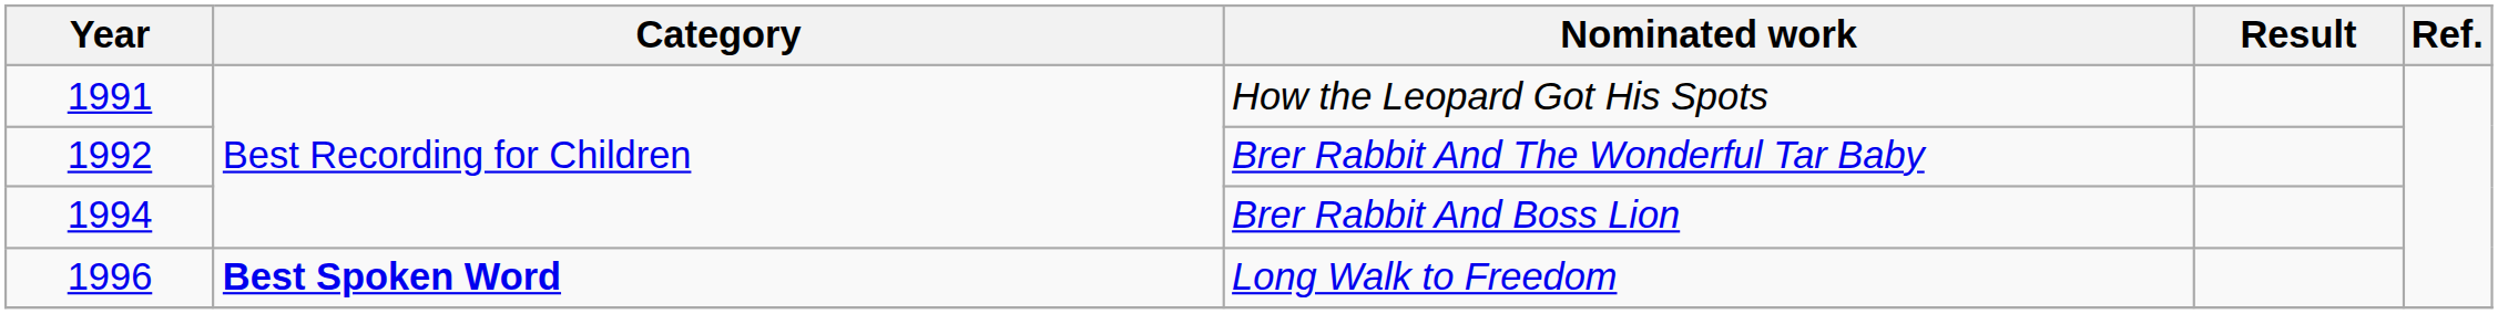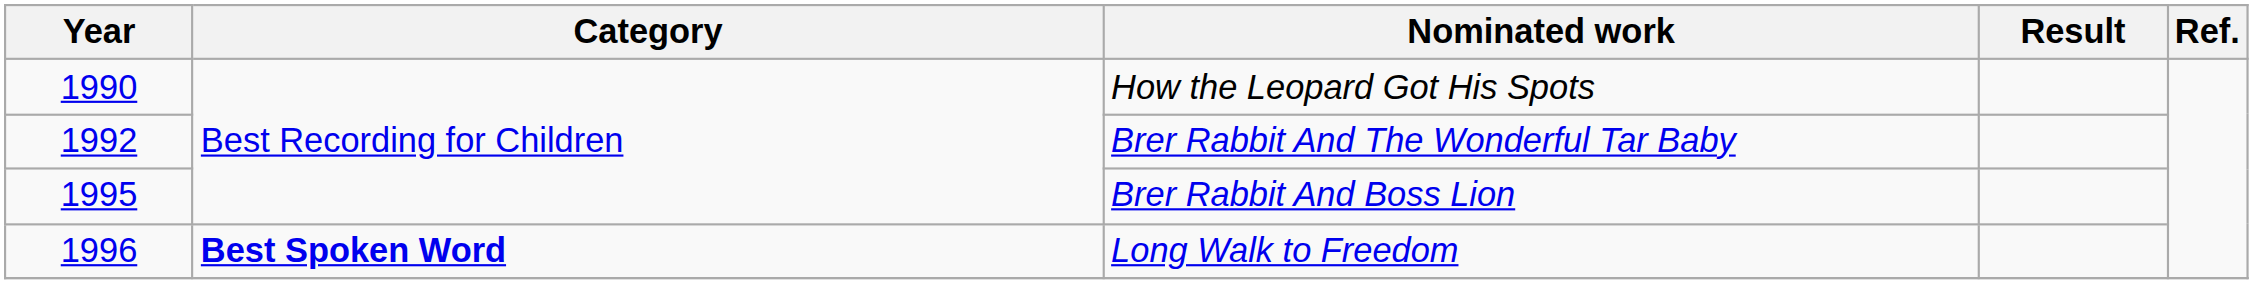How the Leopard Got His Spots | Year: 1991 -> 1990
Brer Rabbit And Boss Lion | Year: 1994 -> 1995
